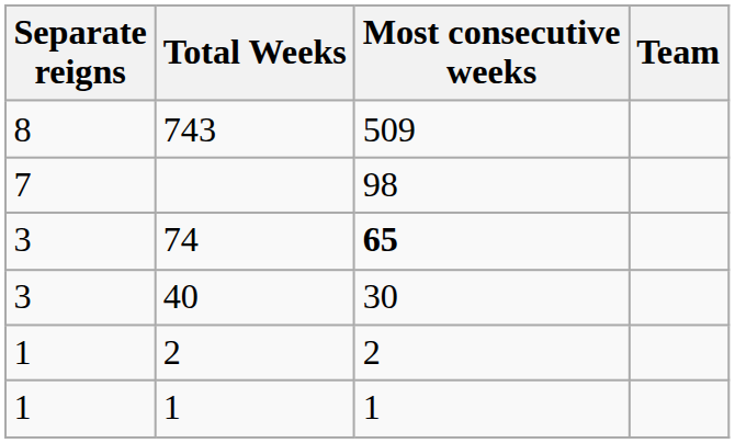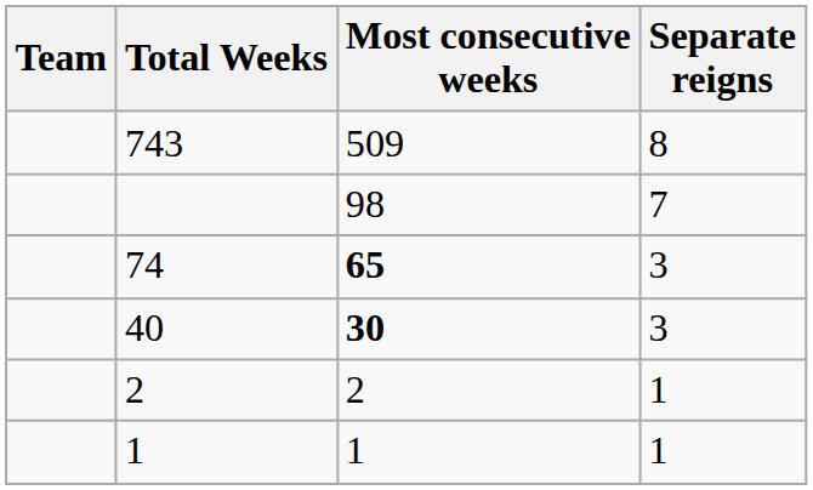columns swapped: Team <-> Separate reigns
40 | Most consecutive weeks: normal -> bold
